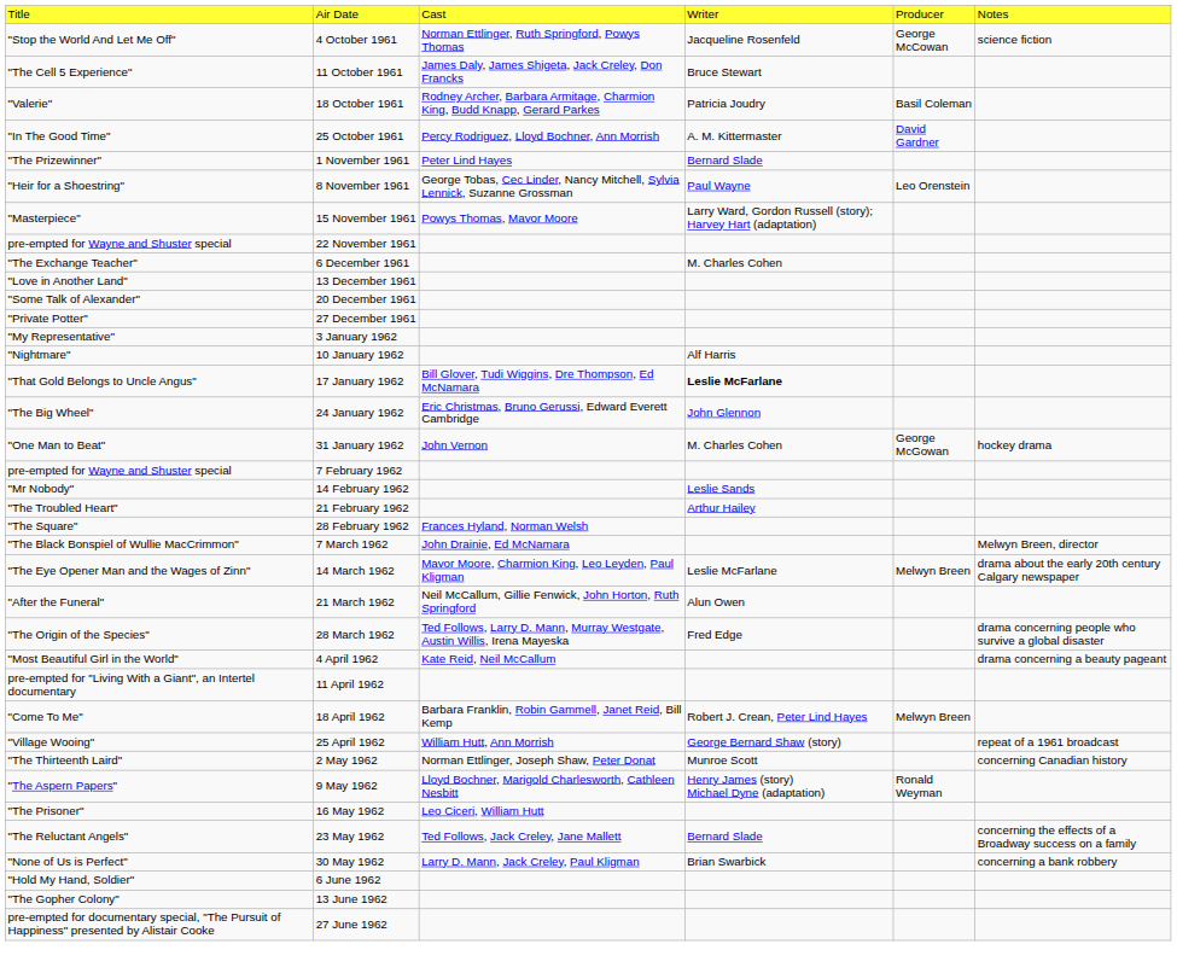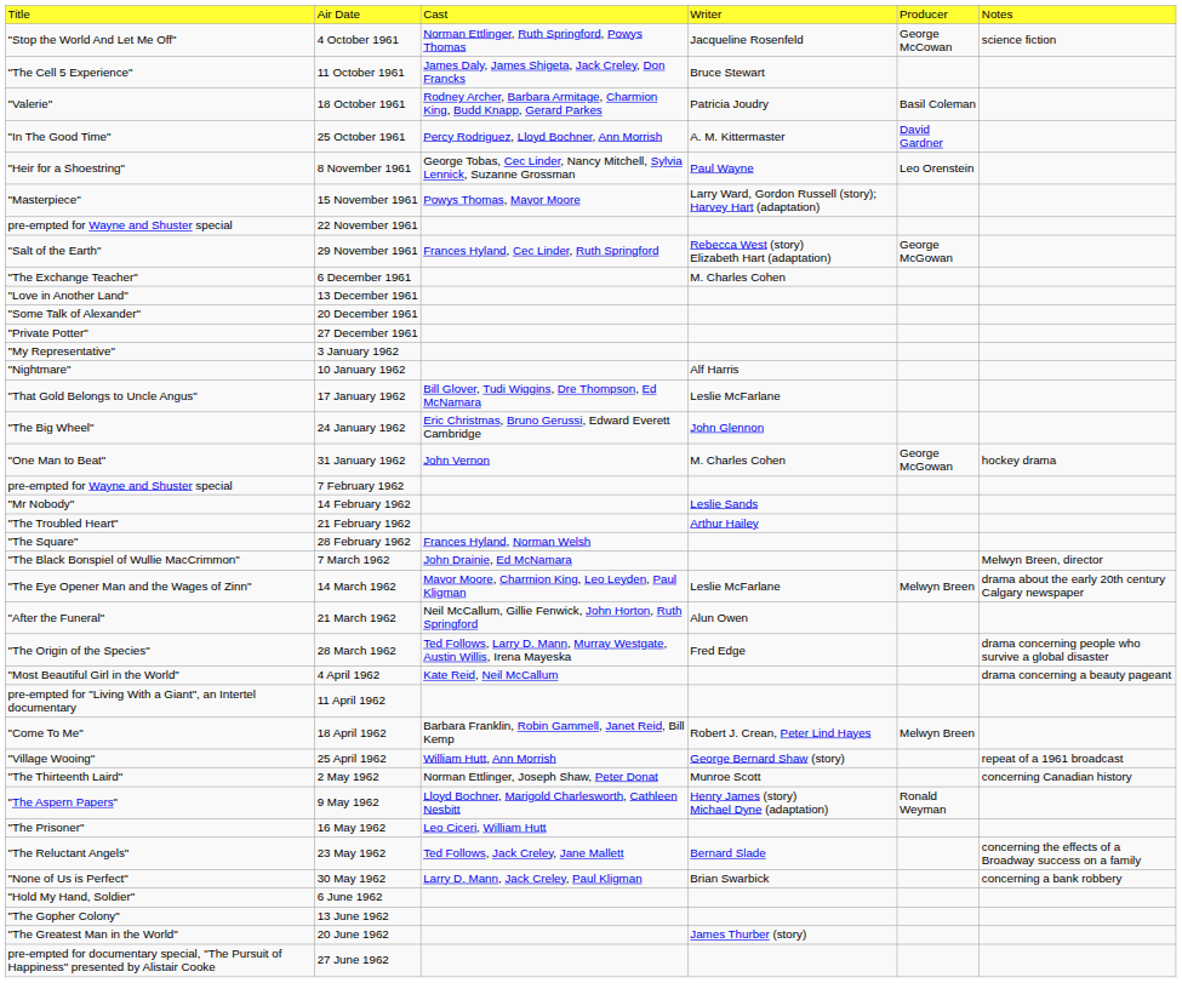- row: "The Prizewinner" | 1 November 1961 | Peter Lind Hayes | Bernard Slade
+ row: "Salt of the Earth" | 29 November 1961 | Frances Hyland, Cec Linder, Ruth Springford | Rebecca West (story) Elizabeth Hart (adaptation) | George McGowan
17 January 1962 | column 4: bold -> normal
+ row: "The Greatest Man in the World" | 20 June 1962 | James Thurber (story)
